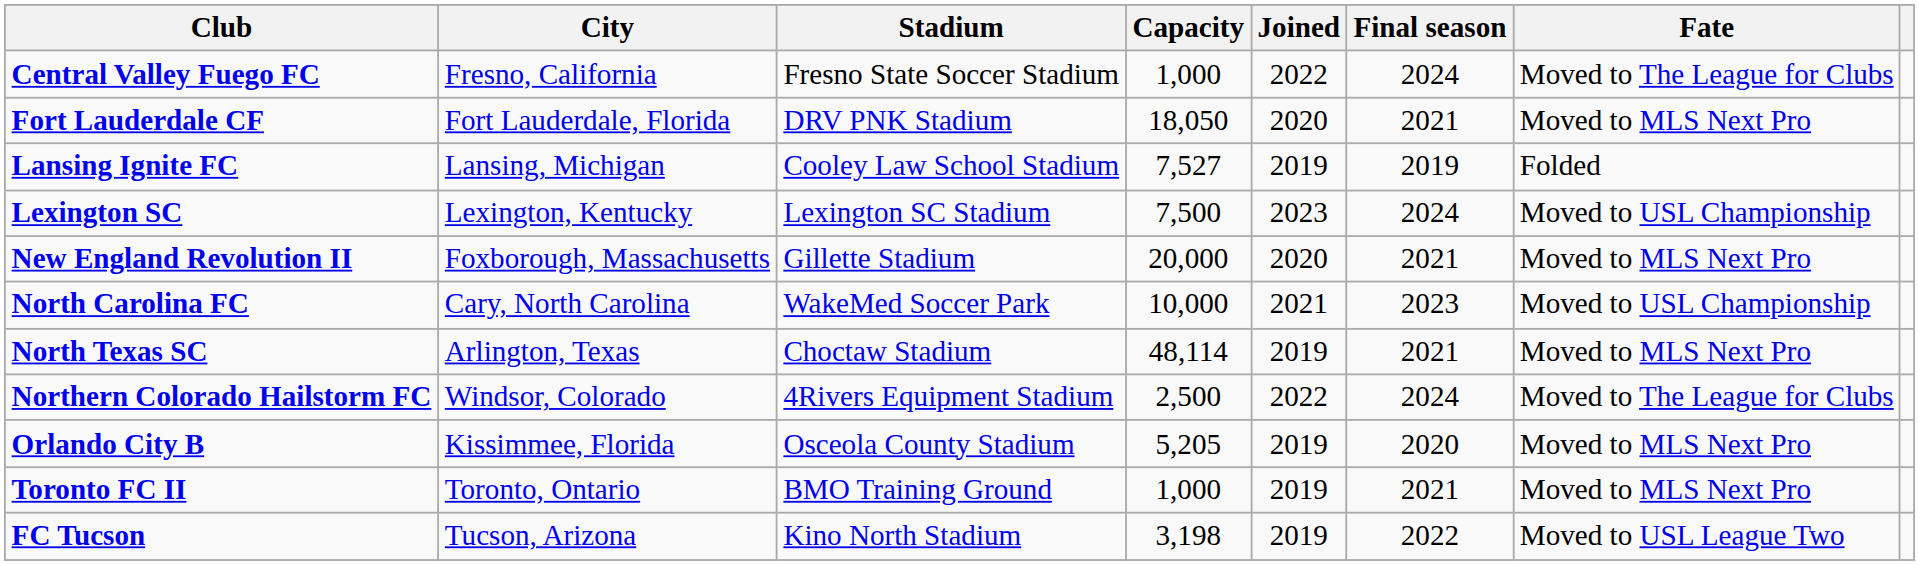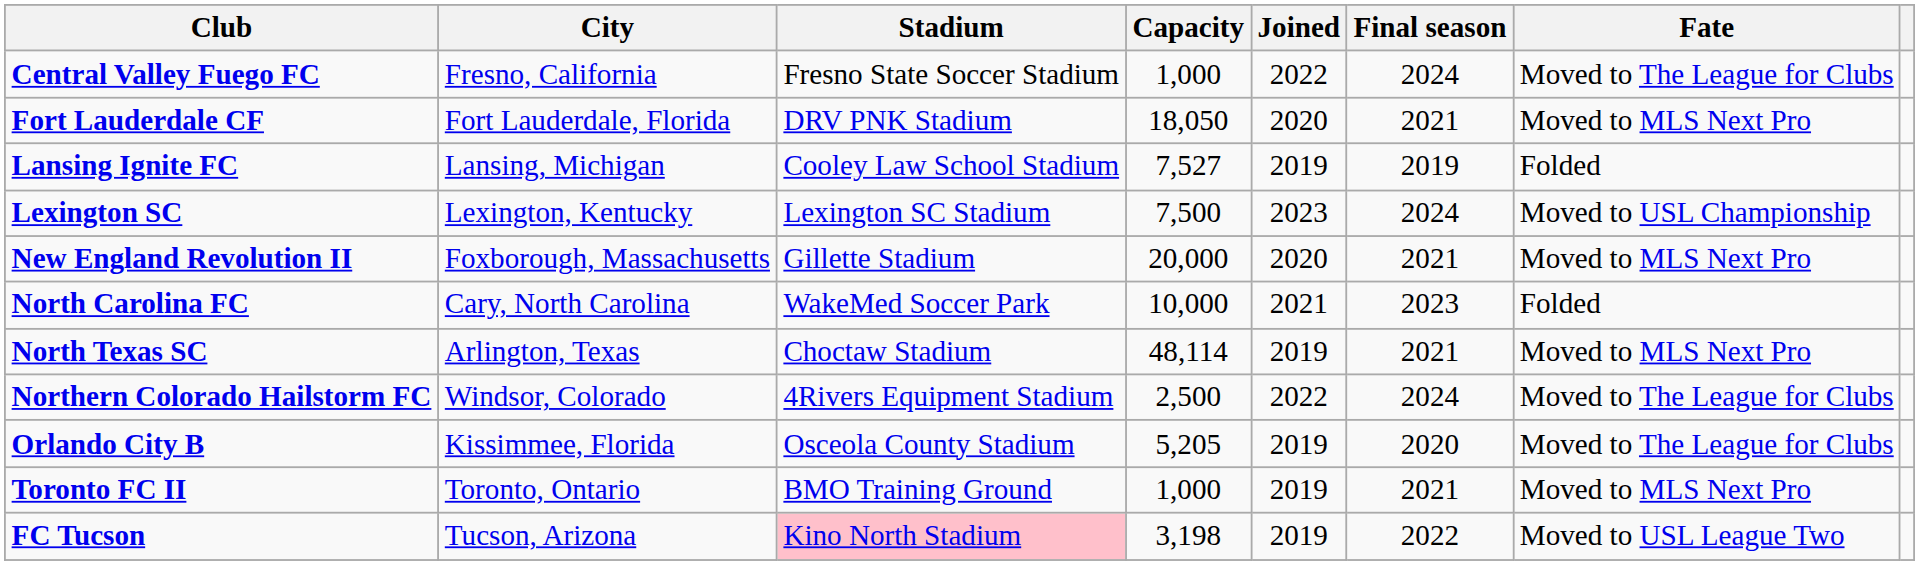North Carolina FC | Fate: Moved to USL Championship -> Folded
Orlando City B | Fate: Moved to MLS Next Pro -> Moved to The League for Clubs
FC Tucson | Stadium: no background -> pink background
